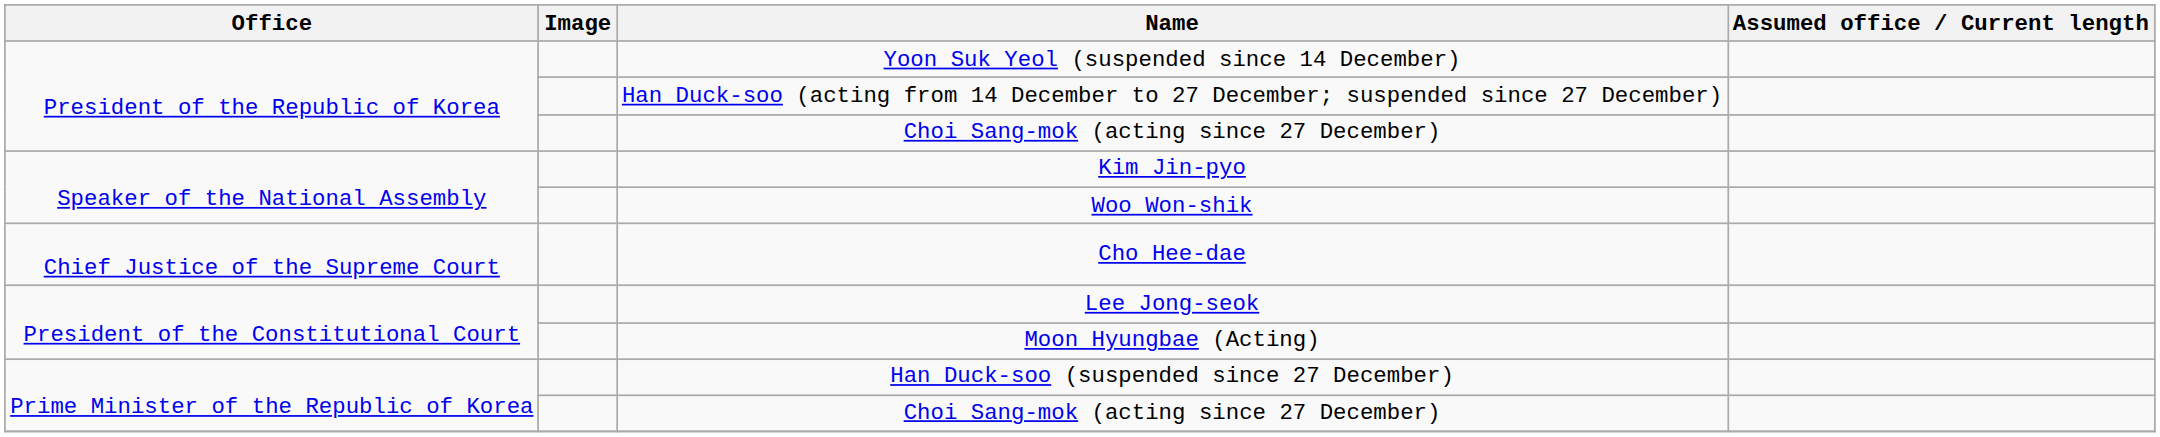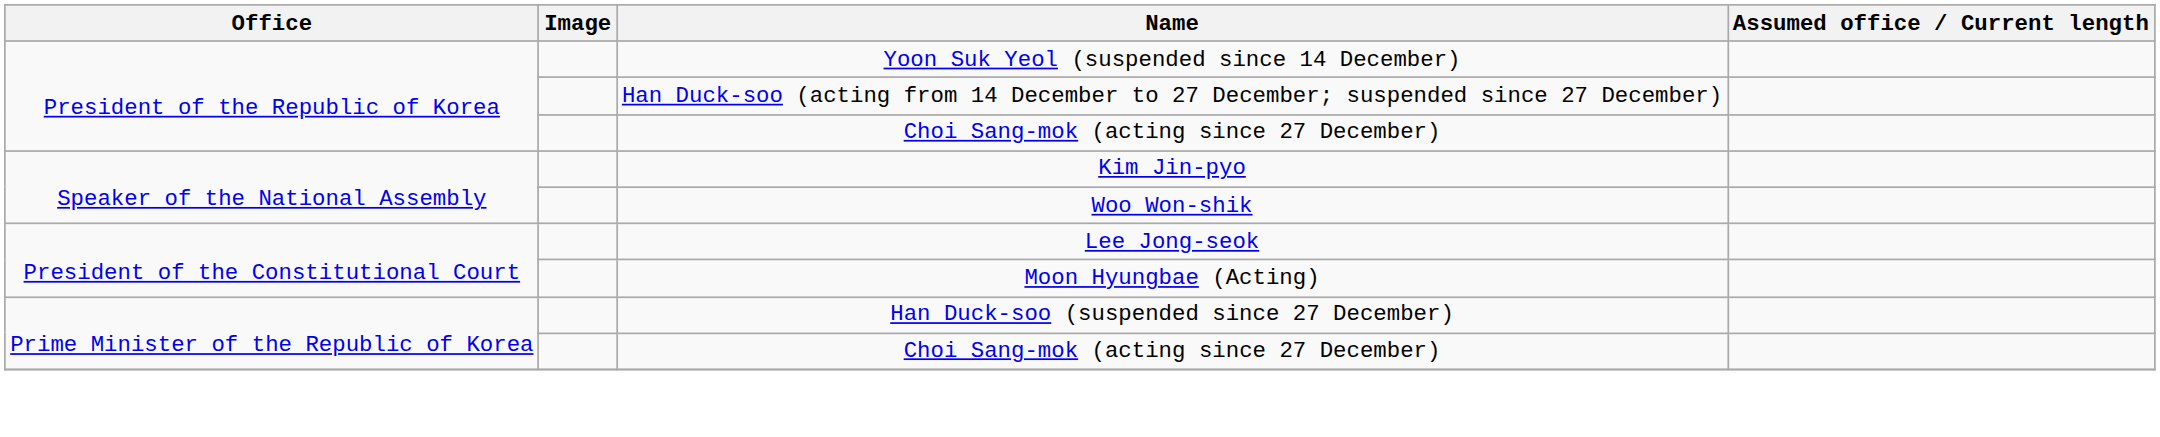- row: Chief Justice of the Supreme Court | Cho Hee-dae
